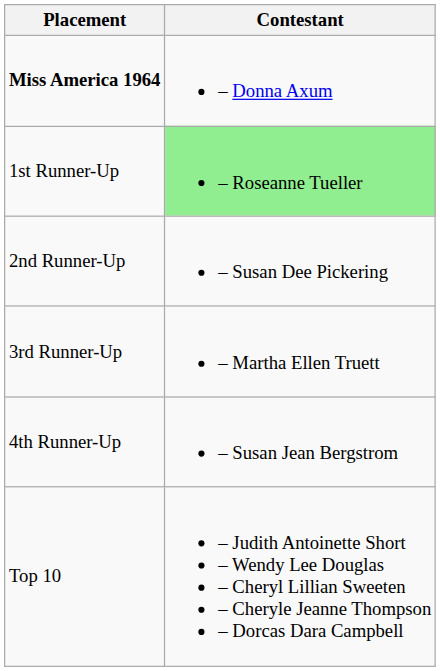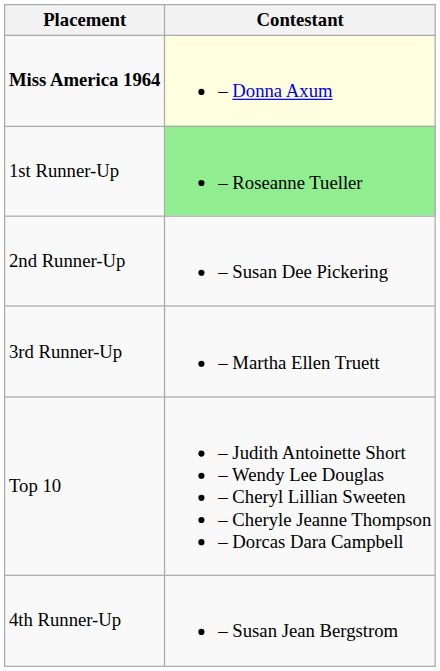Miss America 1964 | Contestant: no background -> lightyellow background
rows swapped: 4th Runner-Up <-> Top 10
